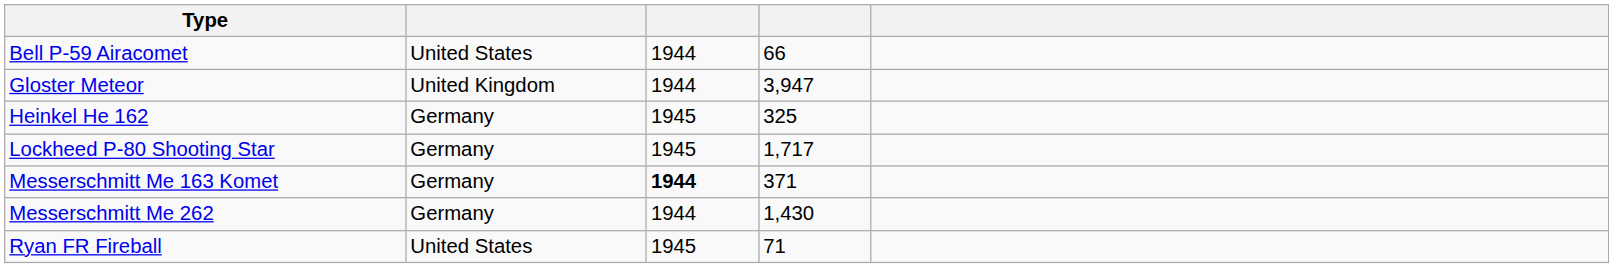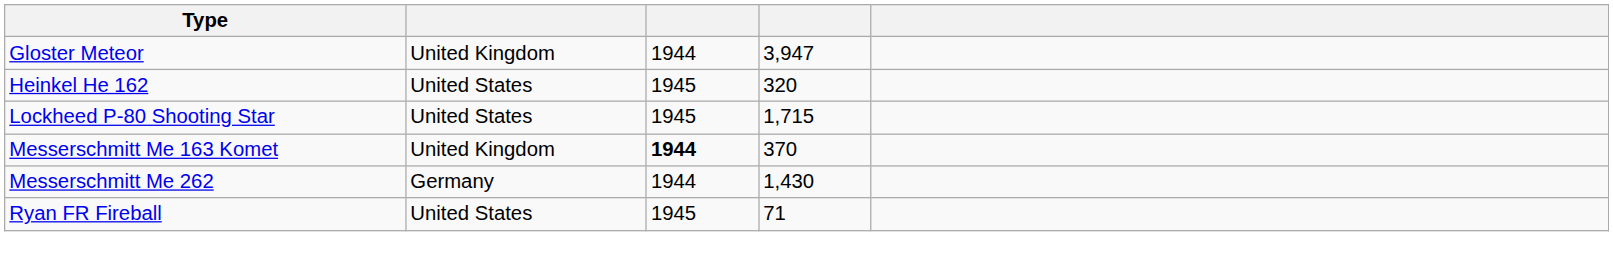- row: Bell P-59 Airacomet | United States | 1944 | 66
Heinkel He 162 | column 2: Germany -> United States
Heinkel He 162 | column 4: 325 -> 320
Lockheed P-80 Shooting Star | column 2: Germany -> United States
Lockheed P-80 Shooting Star | column 4: 1,717 -> 1,715
Messerschmitt Me 163 Komet | column 2: Germany -> United Kingdom
Messerschmitt Me 163 Komet | column 4: 371 -> 370
